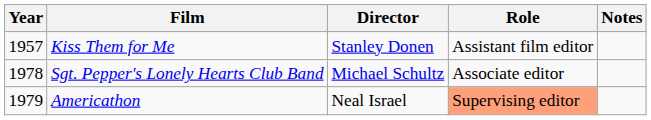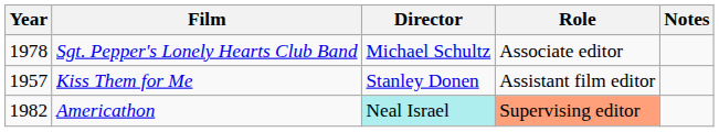rows swapped: Kiss Them for Me <-> Sgt. Pepper's Lonely Hearts Club Band
Americathon | Year: 1979 -> 1982
Americathon | Director: no background -> paleturquoise background
